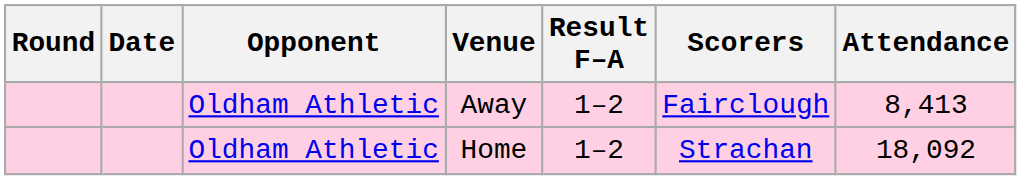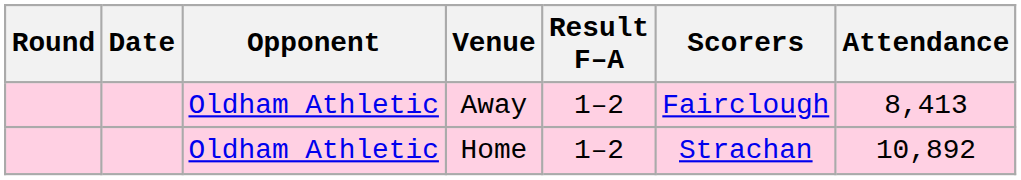Home | Attendance: 18,092 -> 10,892
